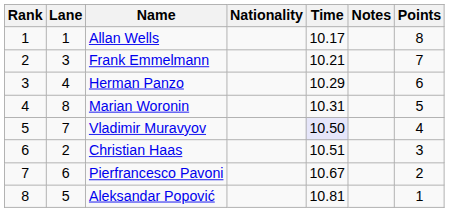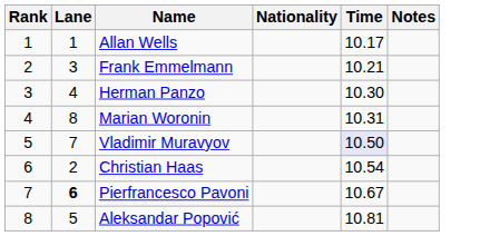- column: Points | 8 | 7 | 6 | 5 | 4 | 3 | 2 | 1
Herman Panzo | Time: 10.29 -> 10.30
Christian Haas | Time: 10.51 -> 10.54
Pierfrancesco Pavoni | Lane: normal -> bold
